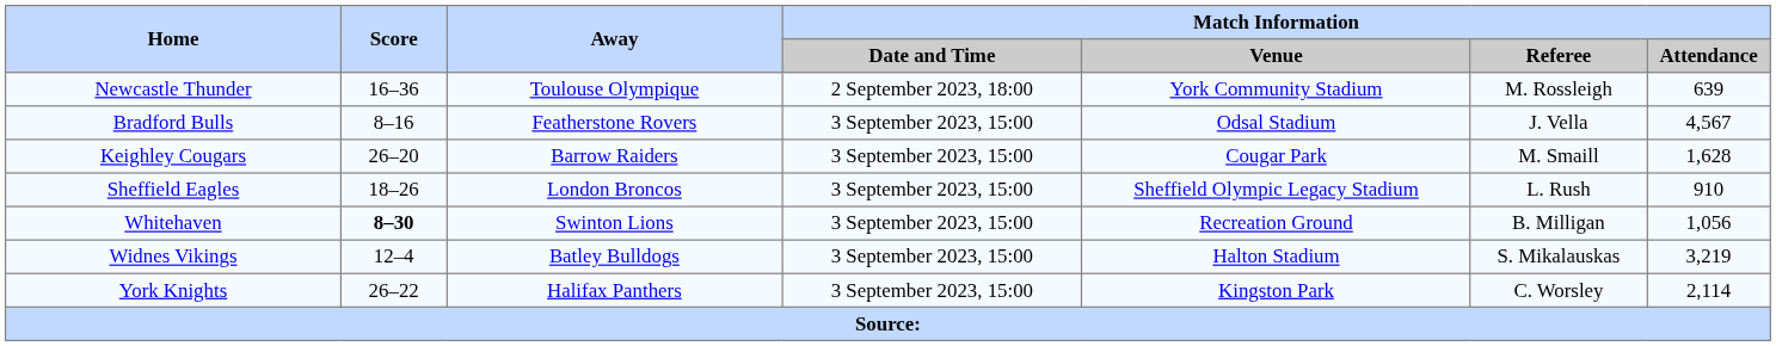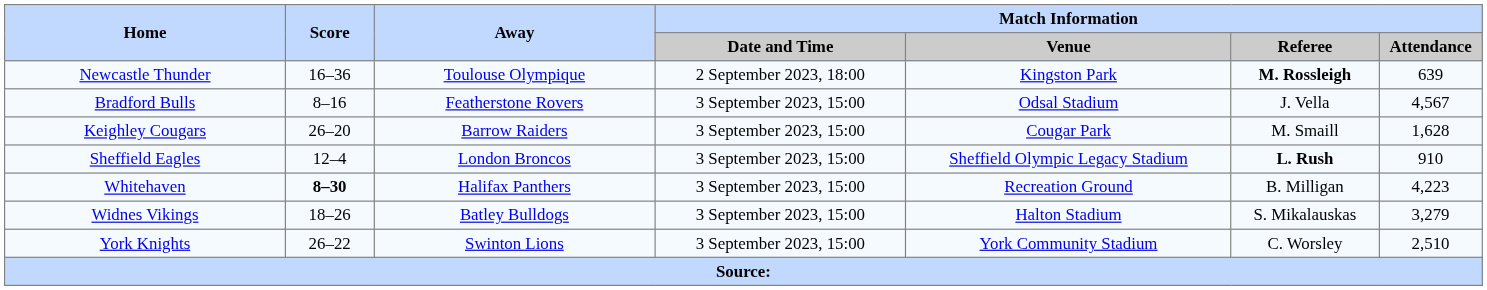Newcastle Thunder | Match Information / Venue: York Community Stadium -> Kingston Park
Newcastle Thunder | Match Information / Referee: normal -> bold
Sheffield Eagles | Score: 18–26 -> 12–4
Sheffield Eagles | Match Information / Referee: normal -> bold
Whitehaven | Away: Swinton Lions -> Halifax Panthers
Whitehaven | Match Information / Attendance: 1,056 -> 4,223
Widnes Vikings | Score: 12–4 -> 18–26
Widnes Vikings | Match Information / Attendance: 3,219 -> 3,279
York Knights | Away: Halifax Panthers -> Swinton Lions
York Knights | Match Information / Venue: Kingston Park -> York Community Stadium
York Knights | Match Information / Attendance: 2,114 -> 2,510
